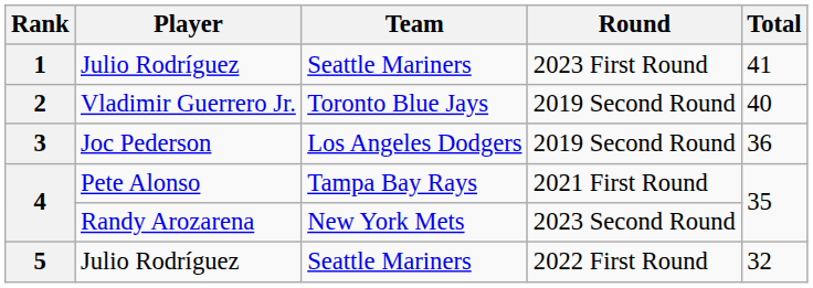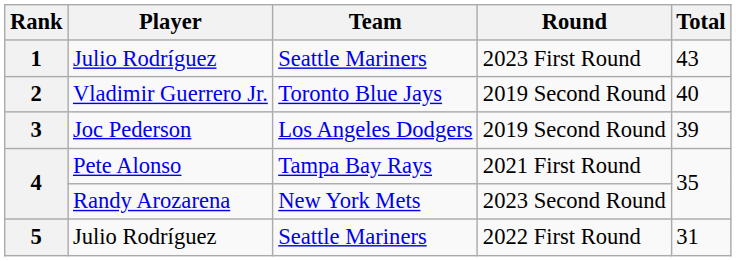1 | Total: 41 -> 43
3 | Total: 36 -> 39
5 | Total: 32 -> 31
